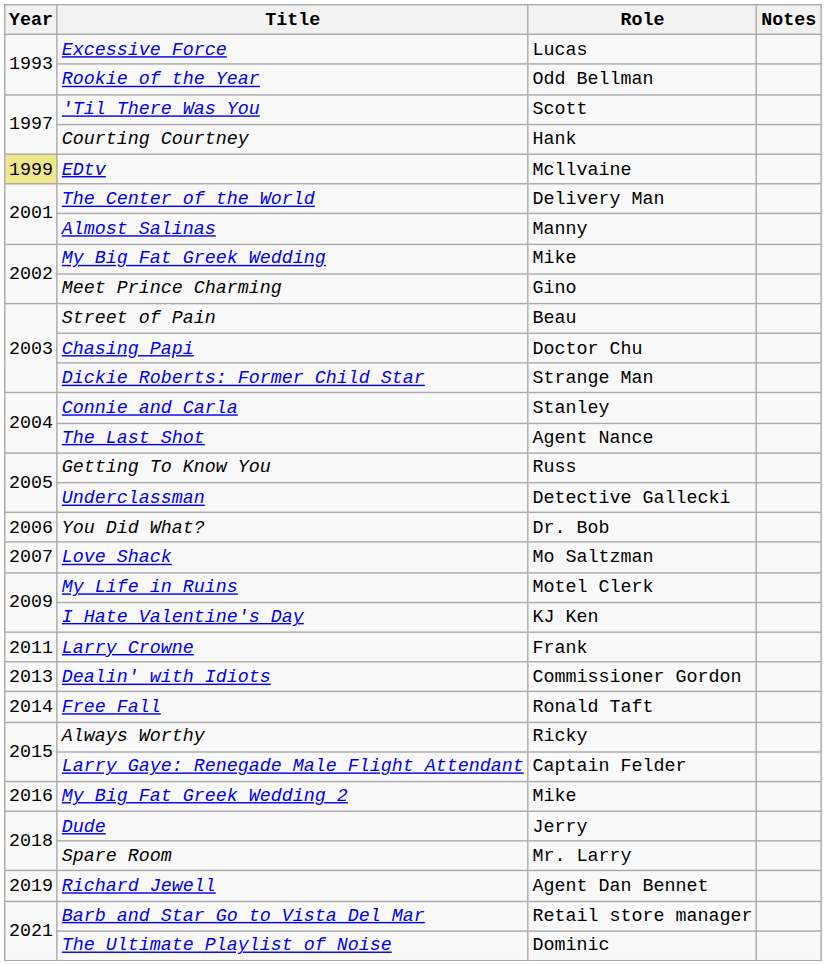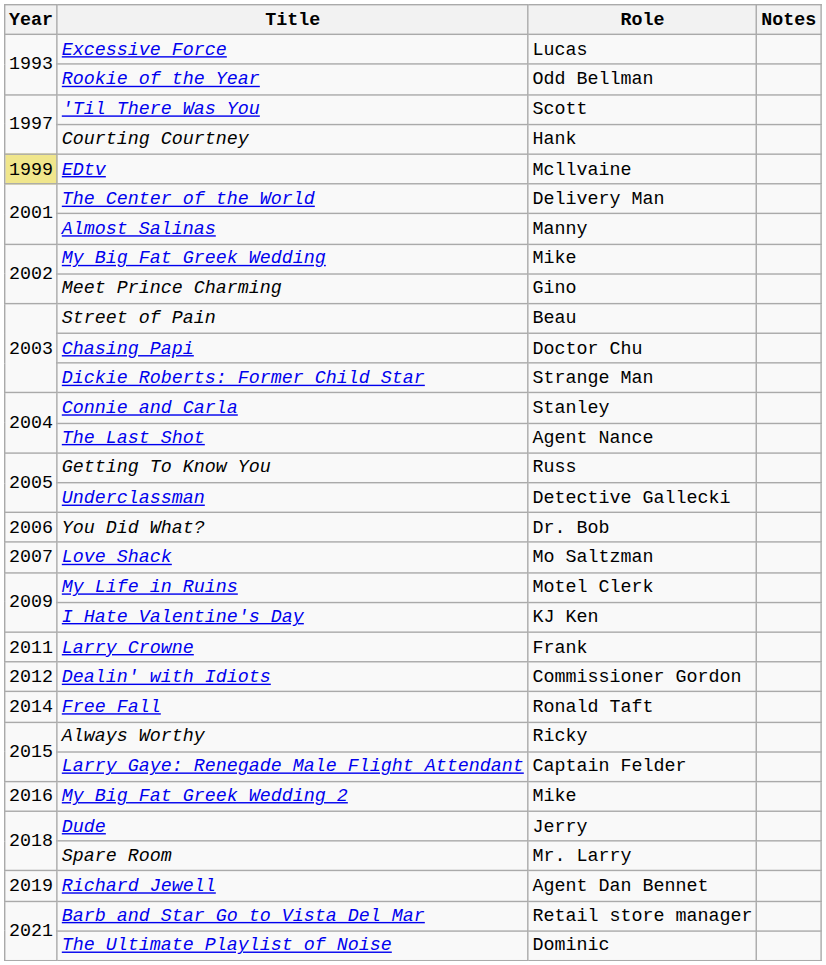Dealin' with Idiots | Year: 2013 -> 2012
